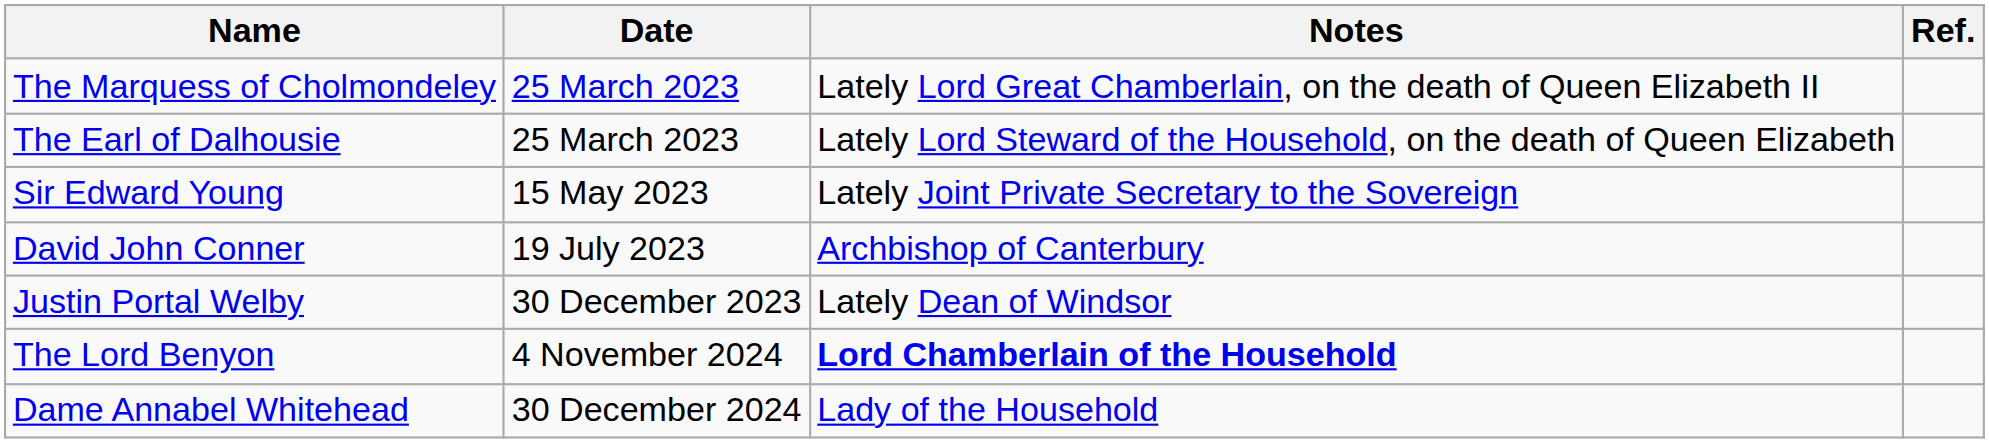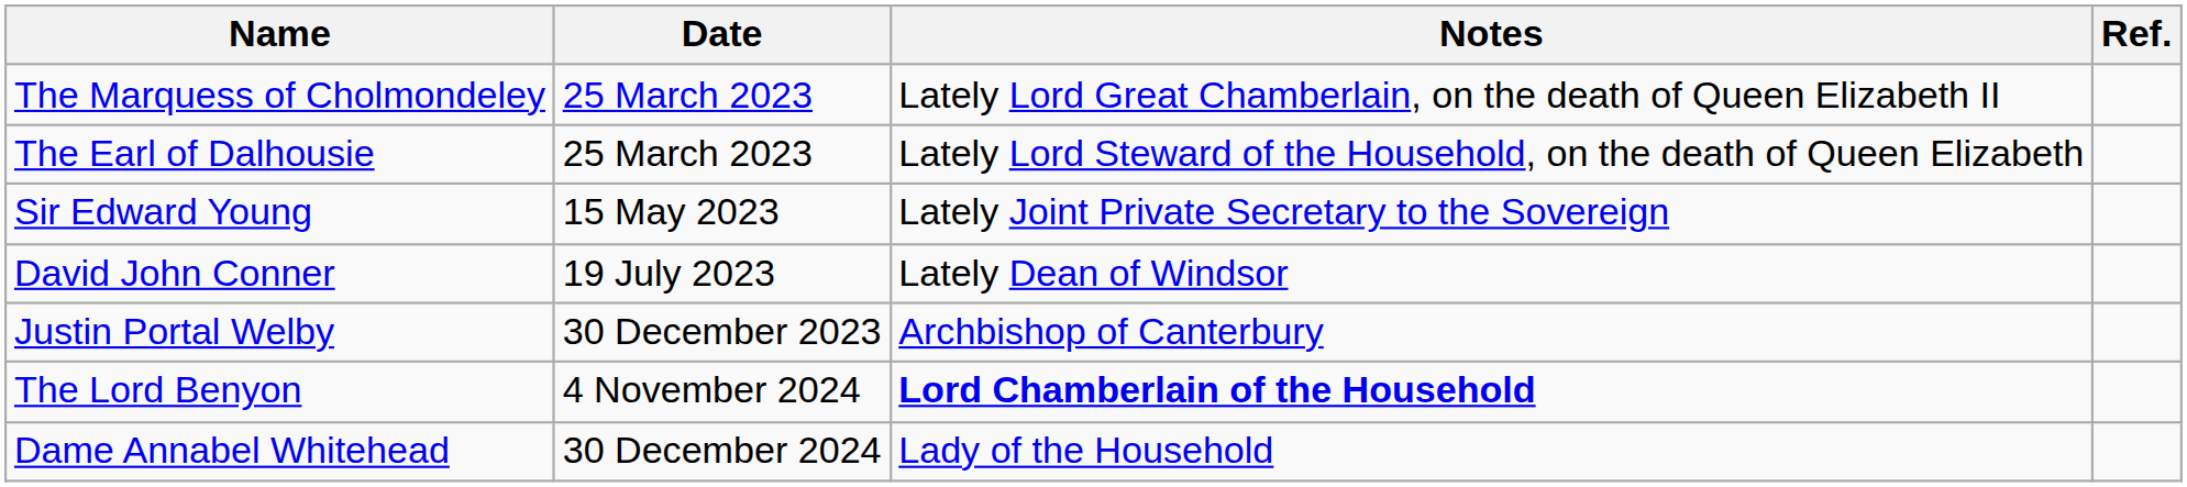David John Conner | Notes: Archbishop of Canterbury -> Lately Dean of Windsor
Justin Portal Welby | Notes: Lately Dean of Windsor -> Archbishop of Canterbury
